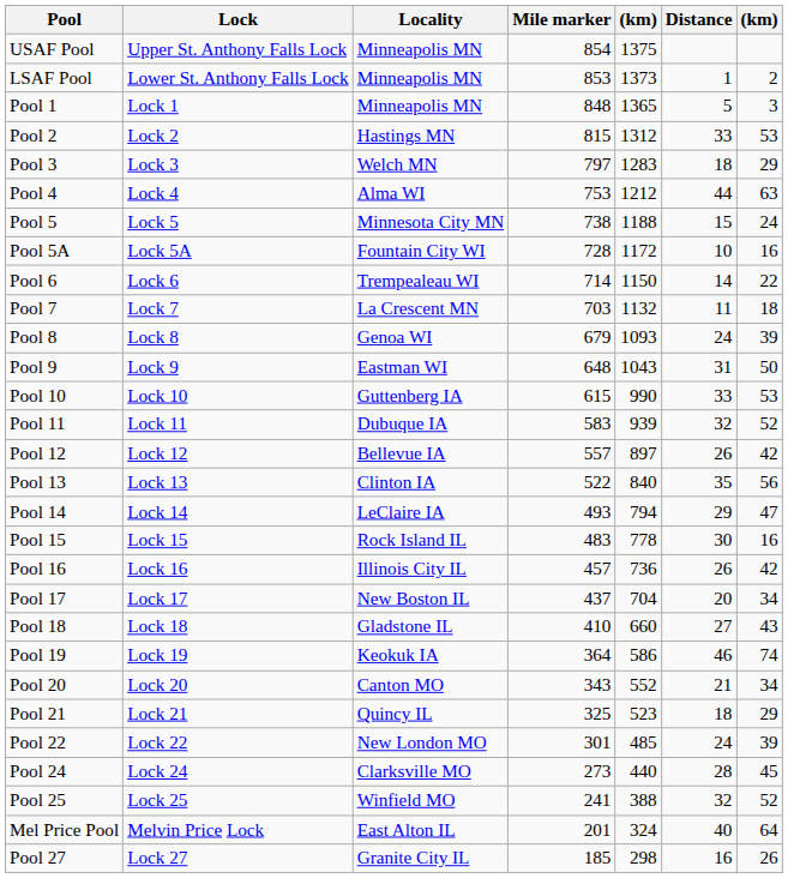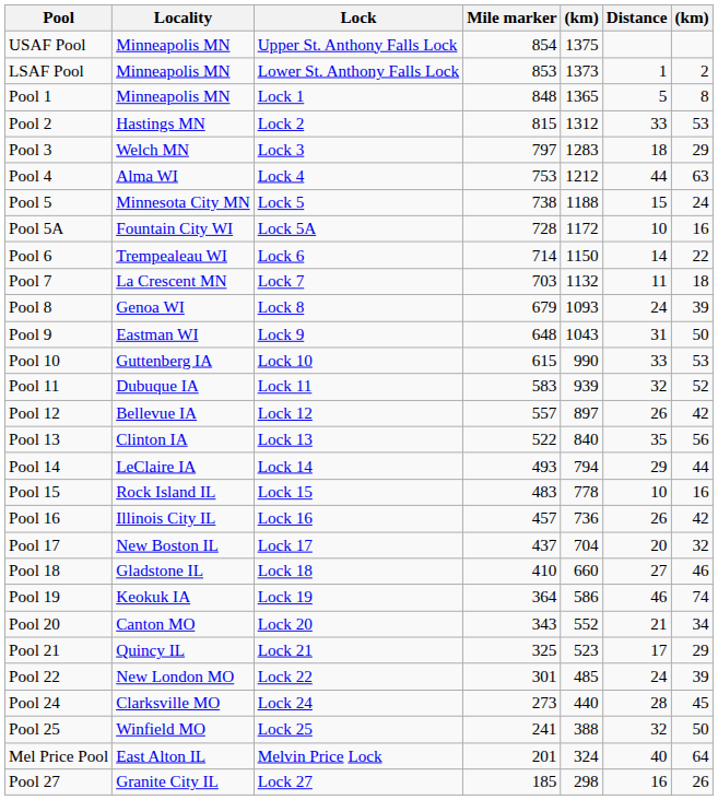columns swapped: Locality <-> Lock
Pool 1 | column 7: 3 -> 8
Pool 14 | column 7: 47 -> 44
Pool 15 | Distance: 30 -> 10
Pool 17 | column 7: 34 -> 32
Pool 18 | column 7: 43 -> 46
Pool 21 | Distance: 18 -> 17
Pool 25 | column 7: 52 -> 50
